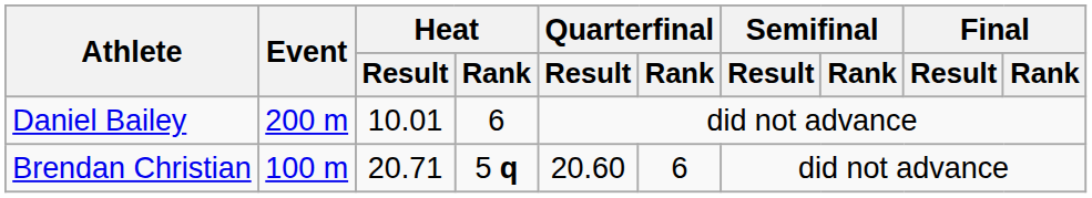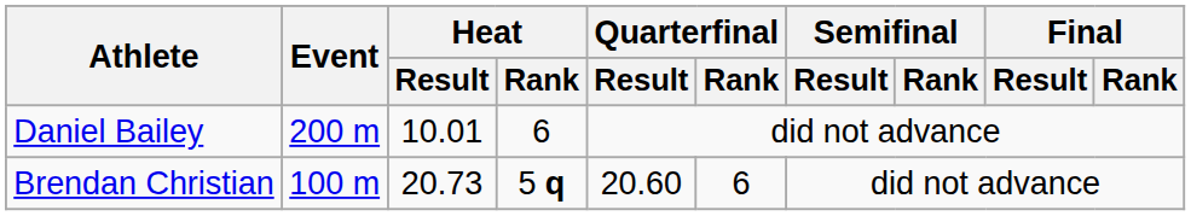Brendan Christian | Heat / Result: 20.71 -> 20.73
